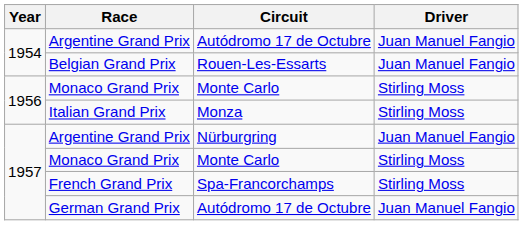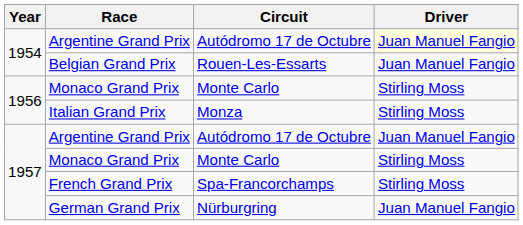1954 / Argentine Grand Prix | Driver: no background -> lightyellow background
1957 / Argentine Grand Prix | Circuit: Nürburgring -> Autódromo 17 de Octubre
German Grand Prix | Circuit: Autódromo 17 de Octubre -> Nürburgring
